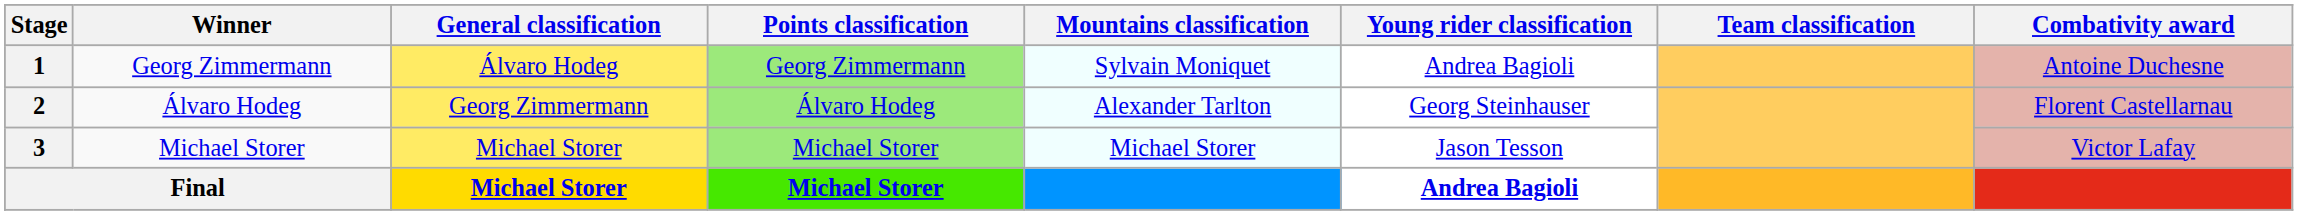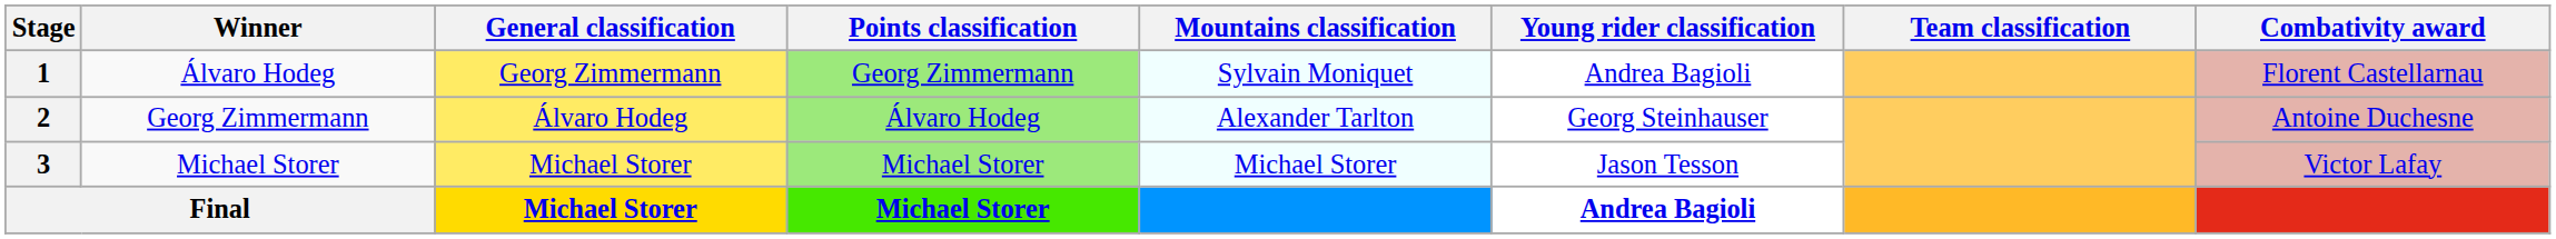1 | Winner: Georg Zimmermann -> Álvaro Hodeg
1 | General classification: Álvaro Hodeg -> Georg Zimmermann
1 | Combativity award: Antoine Duchesne -> Florent Castellarnau
2 | Winner: Álvaro Hodeg -> Georg Zimmermann
2 | General classification: Georg Zimmermann -> Álvaro Hodeg
2 | Combativity award: Florent Castellarnau -> Antoine Duchesne
